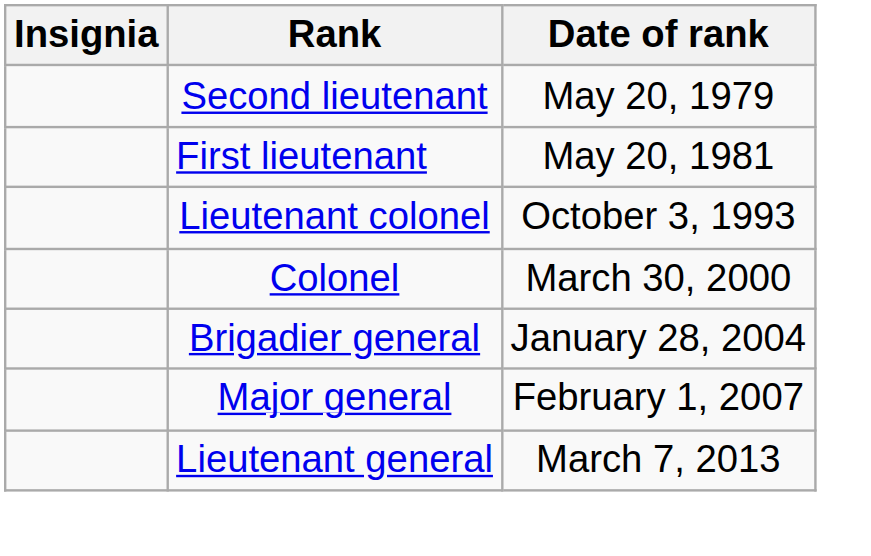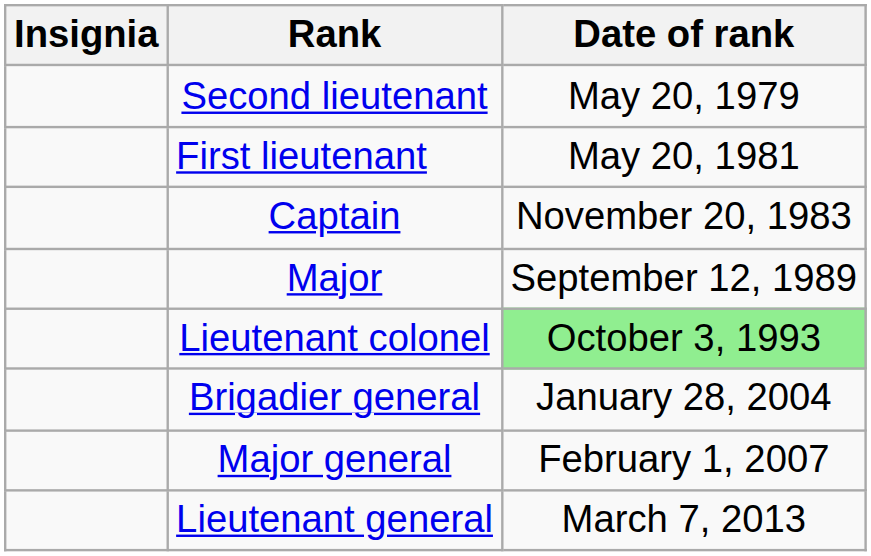+ row: Captain | November 20, 1983
+ row: Major | September 12, 1989
Lieutenant colonel | Date of rank: no background -> lightgreen background
- row: Colonel | March 30, 2000
